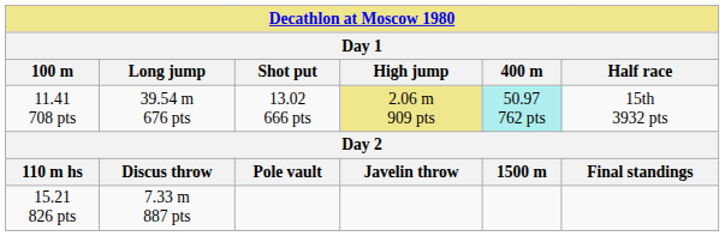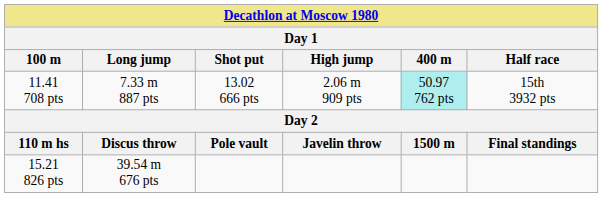11.41 708 pts | Long jump: 39.54 m 676 pts -> 7.33 m 887 pts
11.41 708 pts | High jump: khaki background -> no background
15.21 826 pts | Long jump: 7.33 m 887 pts -> 39.54 m 676 pts
